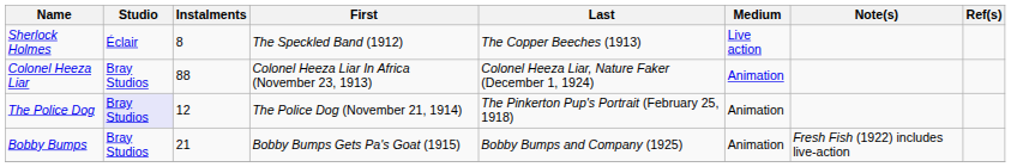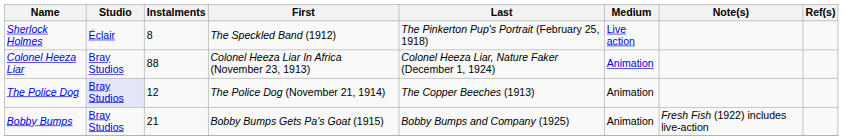Sherlock Holmes | Last: The Copper Beeches (1913) -> The Pinkerton Pup's Portrait (February 25, 1918)
The Police Dog | Last: The Pinkerton Pup's Portrait (February 25, 1918) -> The Copper Beeches (1913)
